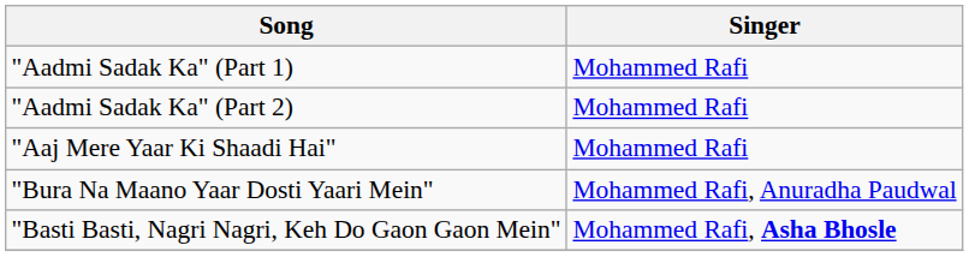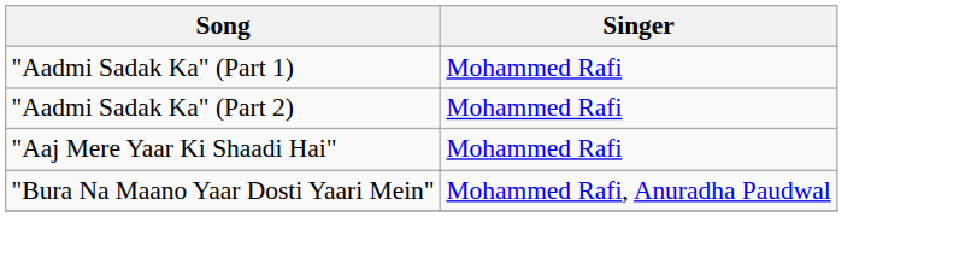- row: "Basti Basti, Nagri Nagri, Keh Do Gaon Gaon Mein" | Mohammed Rafi, Asha Bhosle
